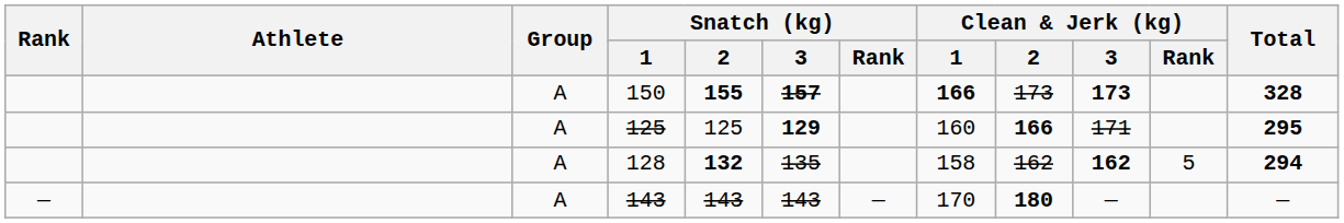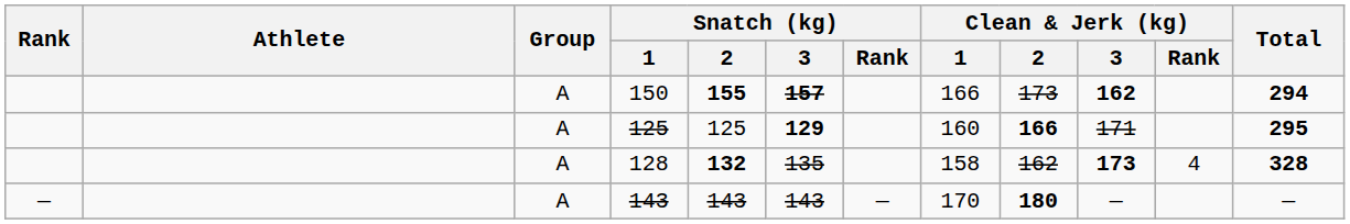150 | Clean & Jerk (kg) / 1: bold -> normal
150 | Clean & Jerk (kg) / 3: 173 -> 162
150 | Total: 328 -> 294
128 | Clean & Jerk (kg) / 3: 162 -> 173
128 | Clean & Jerk (kg) / Rank: 5 -> 4
128 | Total: 294 -> 328
